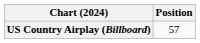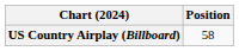US Country Airplay (Billboard) | Position: 57 -> 58
